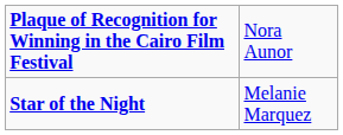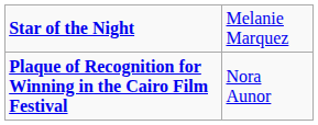rows swapped: Plaque of Recognition for Winning in the Cairo Film Festival <-> Star of the Night
